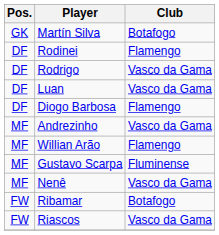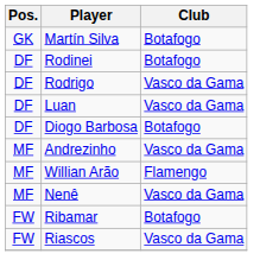Rodinei | Club: Flamengo -> Botafogo
Diogo Barbosa | Club: Flamengo -> Botafogo
- row: MF | Gustavo Scarpa | Fluminense
